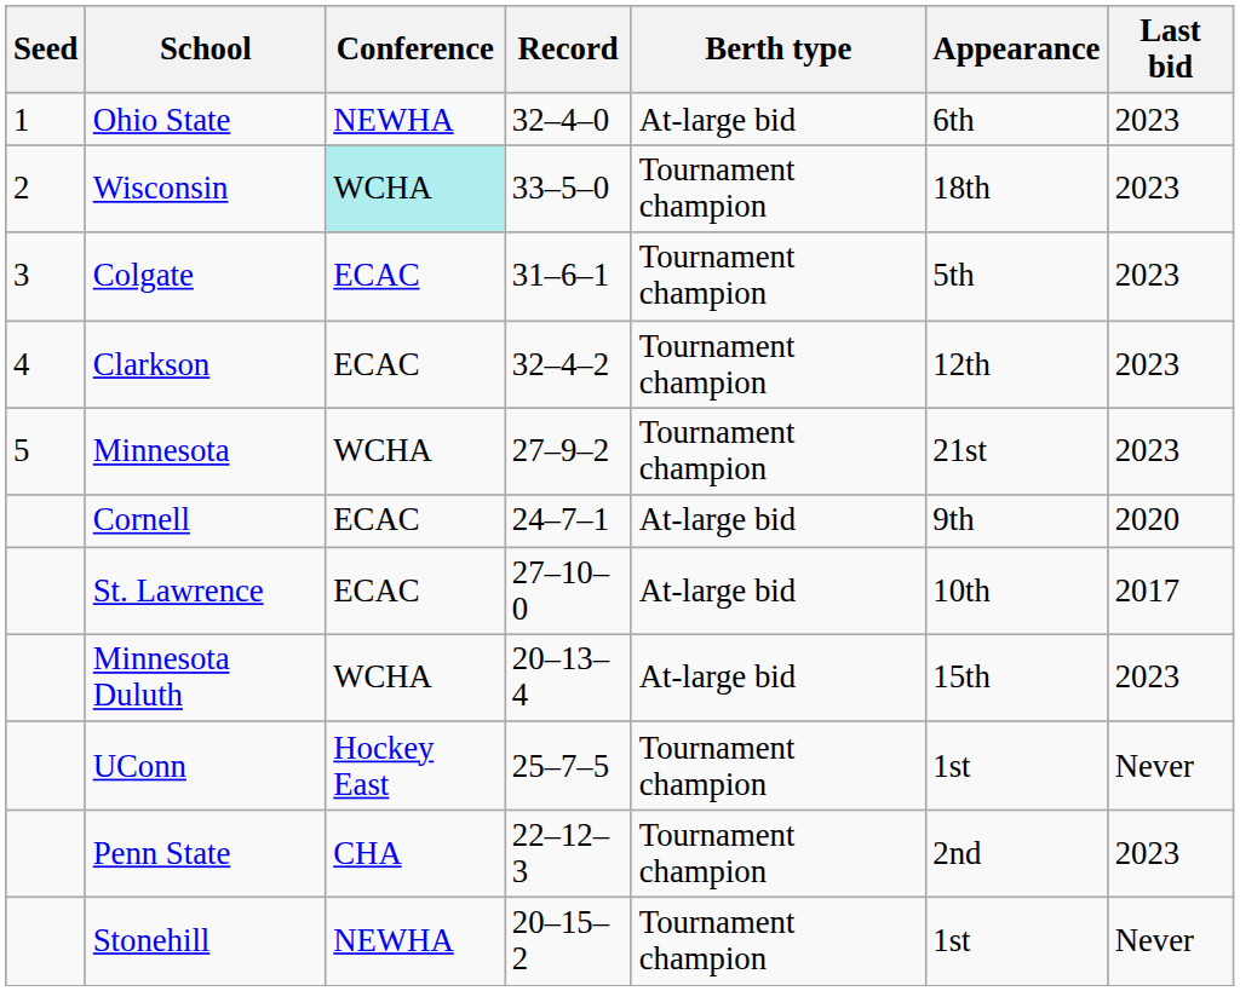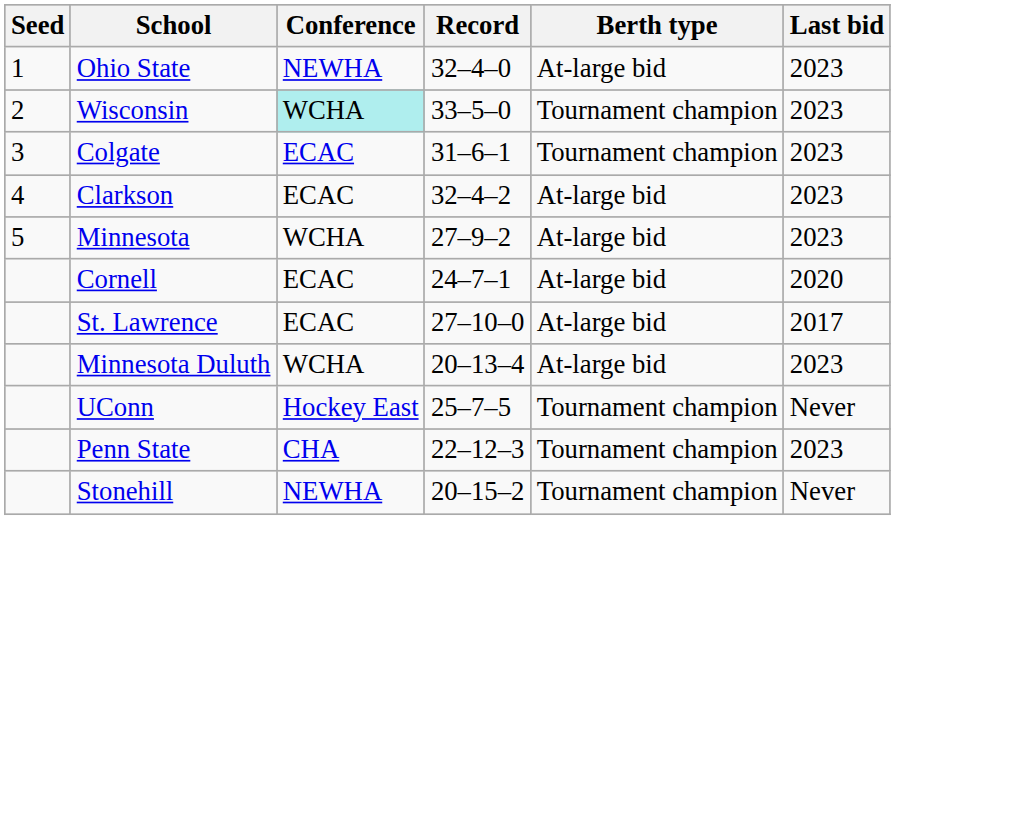- column: Appearance | 6th | 18th | 5th | 12th | 21st | 9th | 10th | 15th | 1st | 2nd | 1st
Clarkson | Berth type: Tournament champion -> At-large bid
Minnesota | Berth type: Tournament champion -> At-large bid
